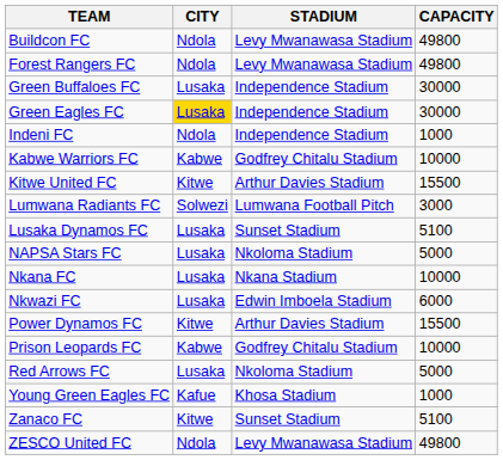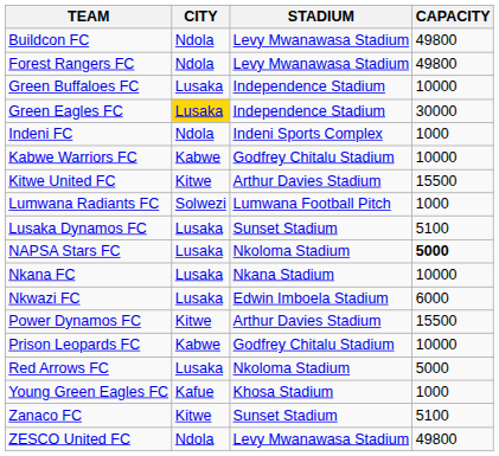Green Buffaloes FC | CAPACITY: 30000 -> 10000
Indeni FC | STADIUM: Independence Stadium -> Indeni Sports Complex
Lumwana Radiants FC | CAPACITY: 3000 -> 1000
NAPSA Stars FC | CAPACITY: normal -> bold
